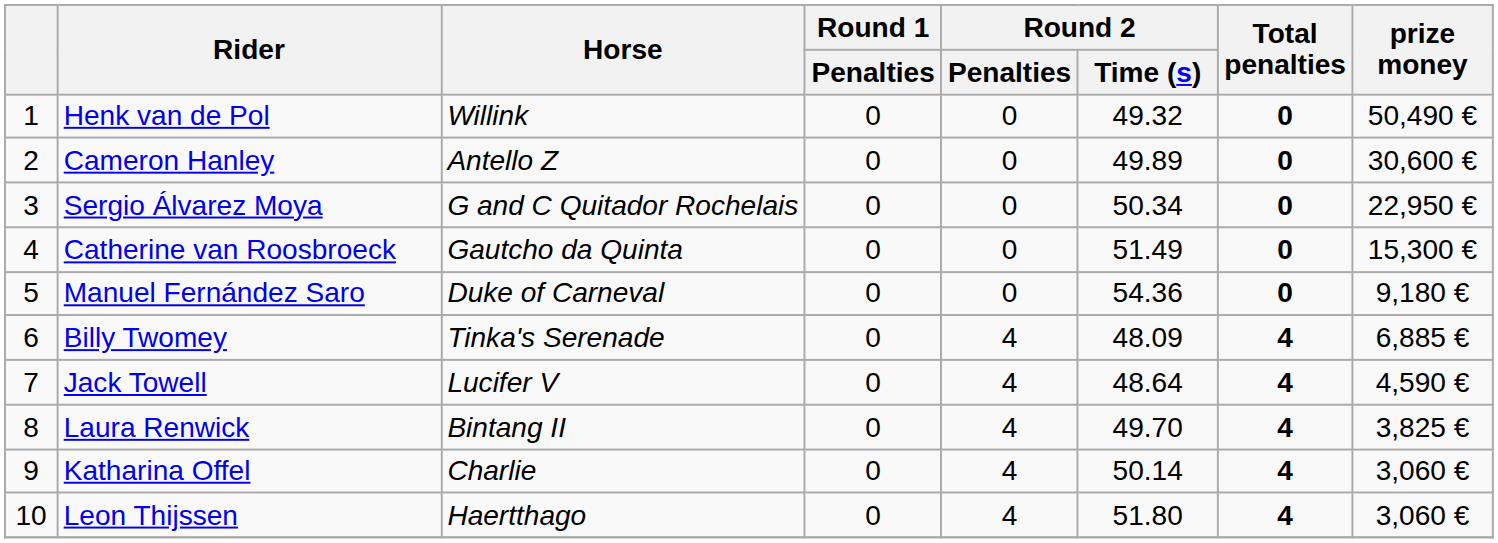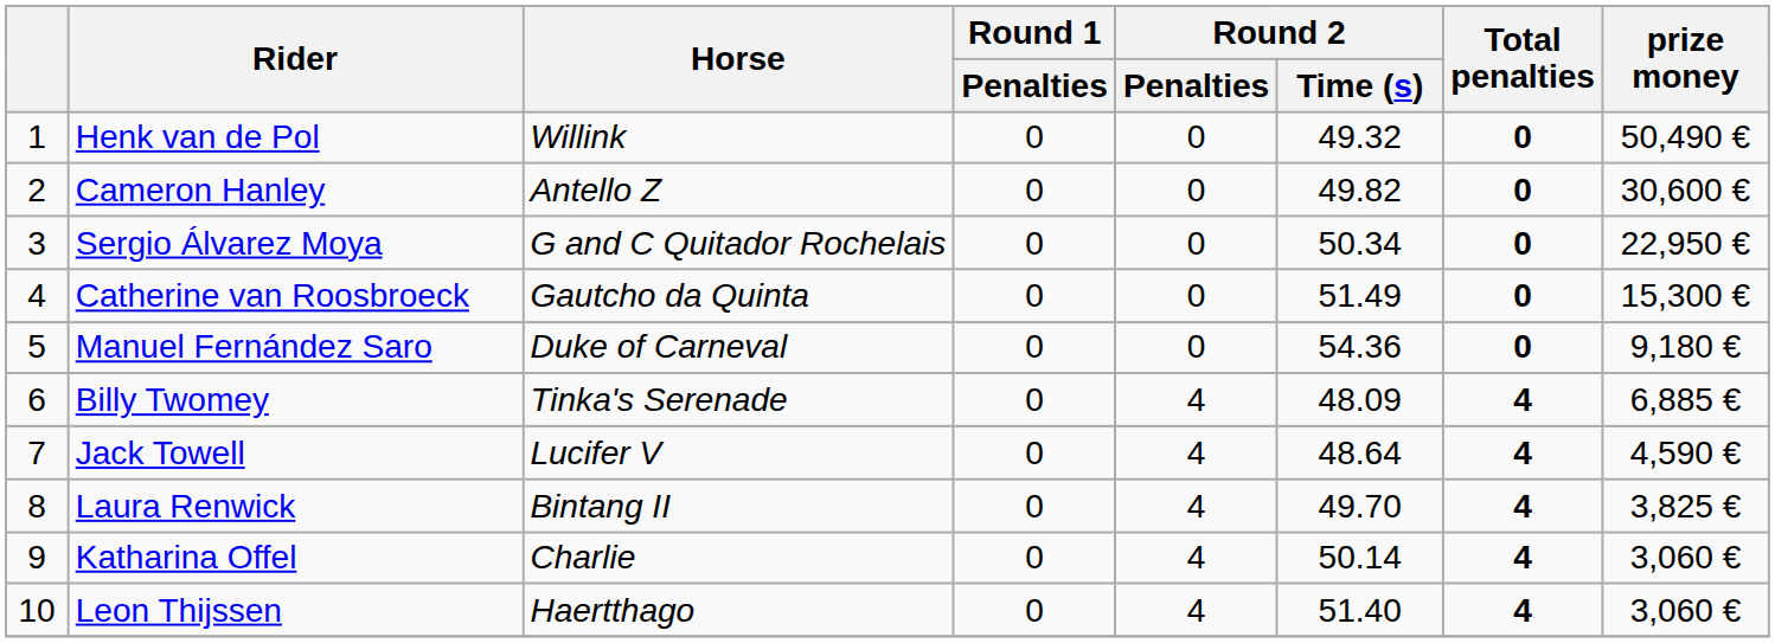Cameron Hanley | Round 2 / Time (s): 49.89 -> 49.82
Leon Thijssen | Round 2 / Time (s): 51.80 -> 51.40
